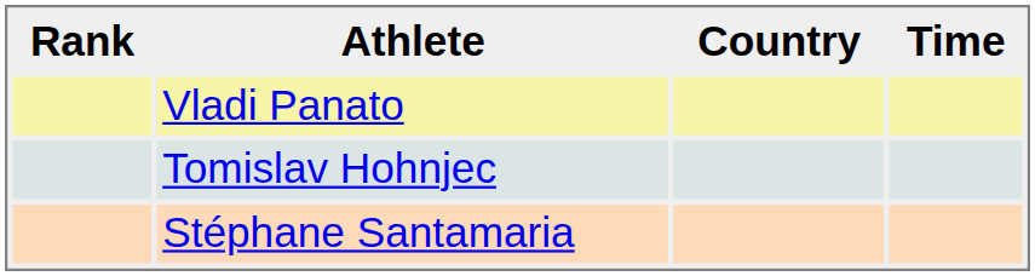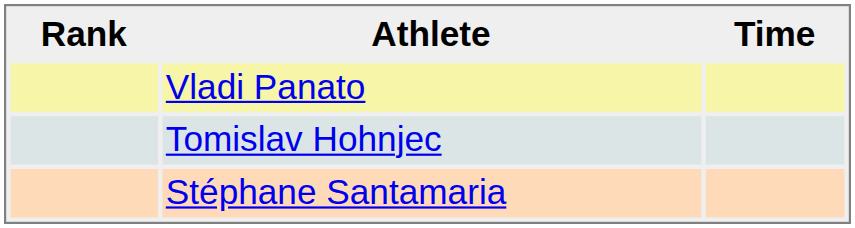- column: Country
